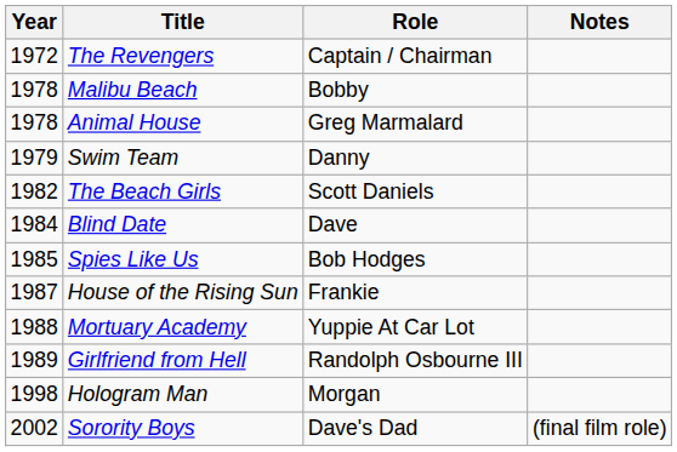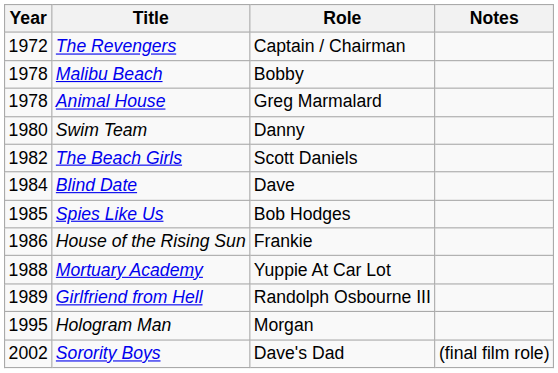Swim Team | Year: 1979 -> 1980
House of the Rising Sun | Year: 1987 -> 1986
Hologram Man | Year: 1998 -> 1995
